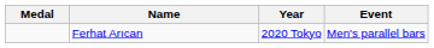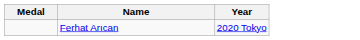- column: Event | Men's parallel bars
